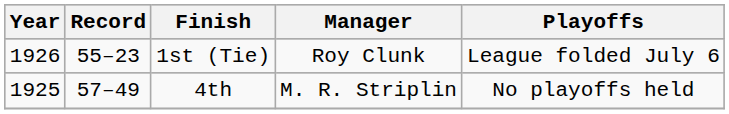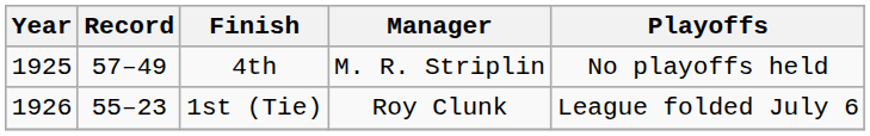rows swapped: 4th <-> 1st (Tie)
